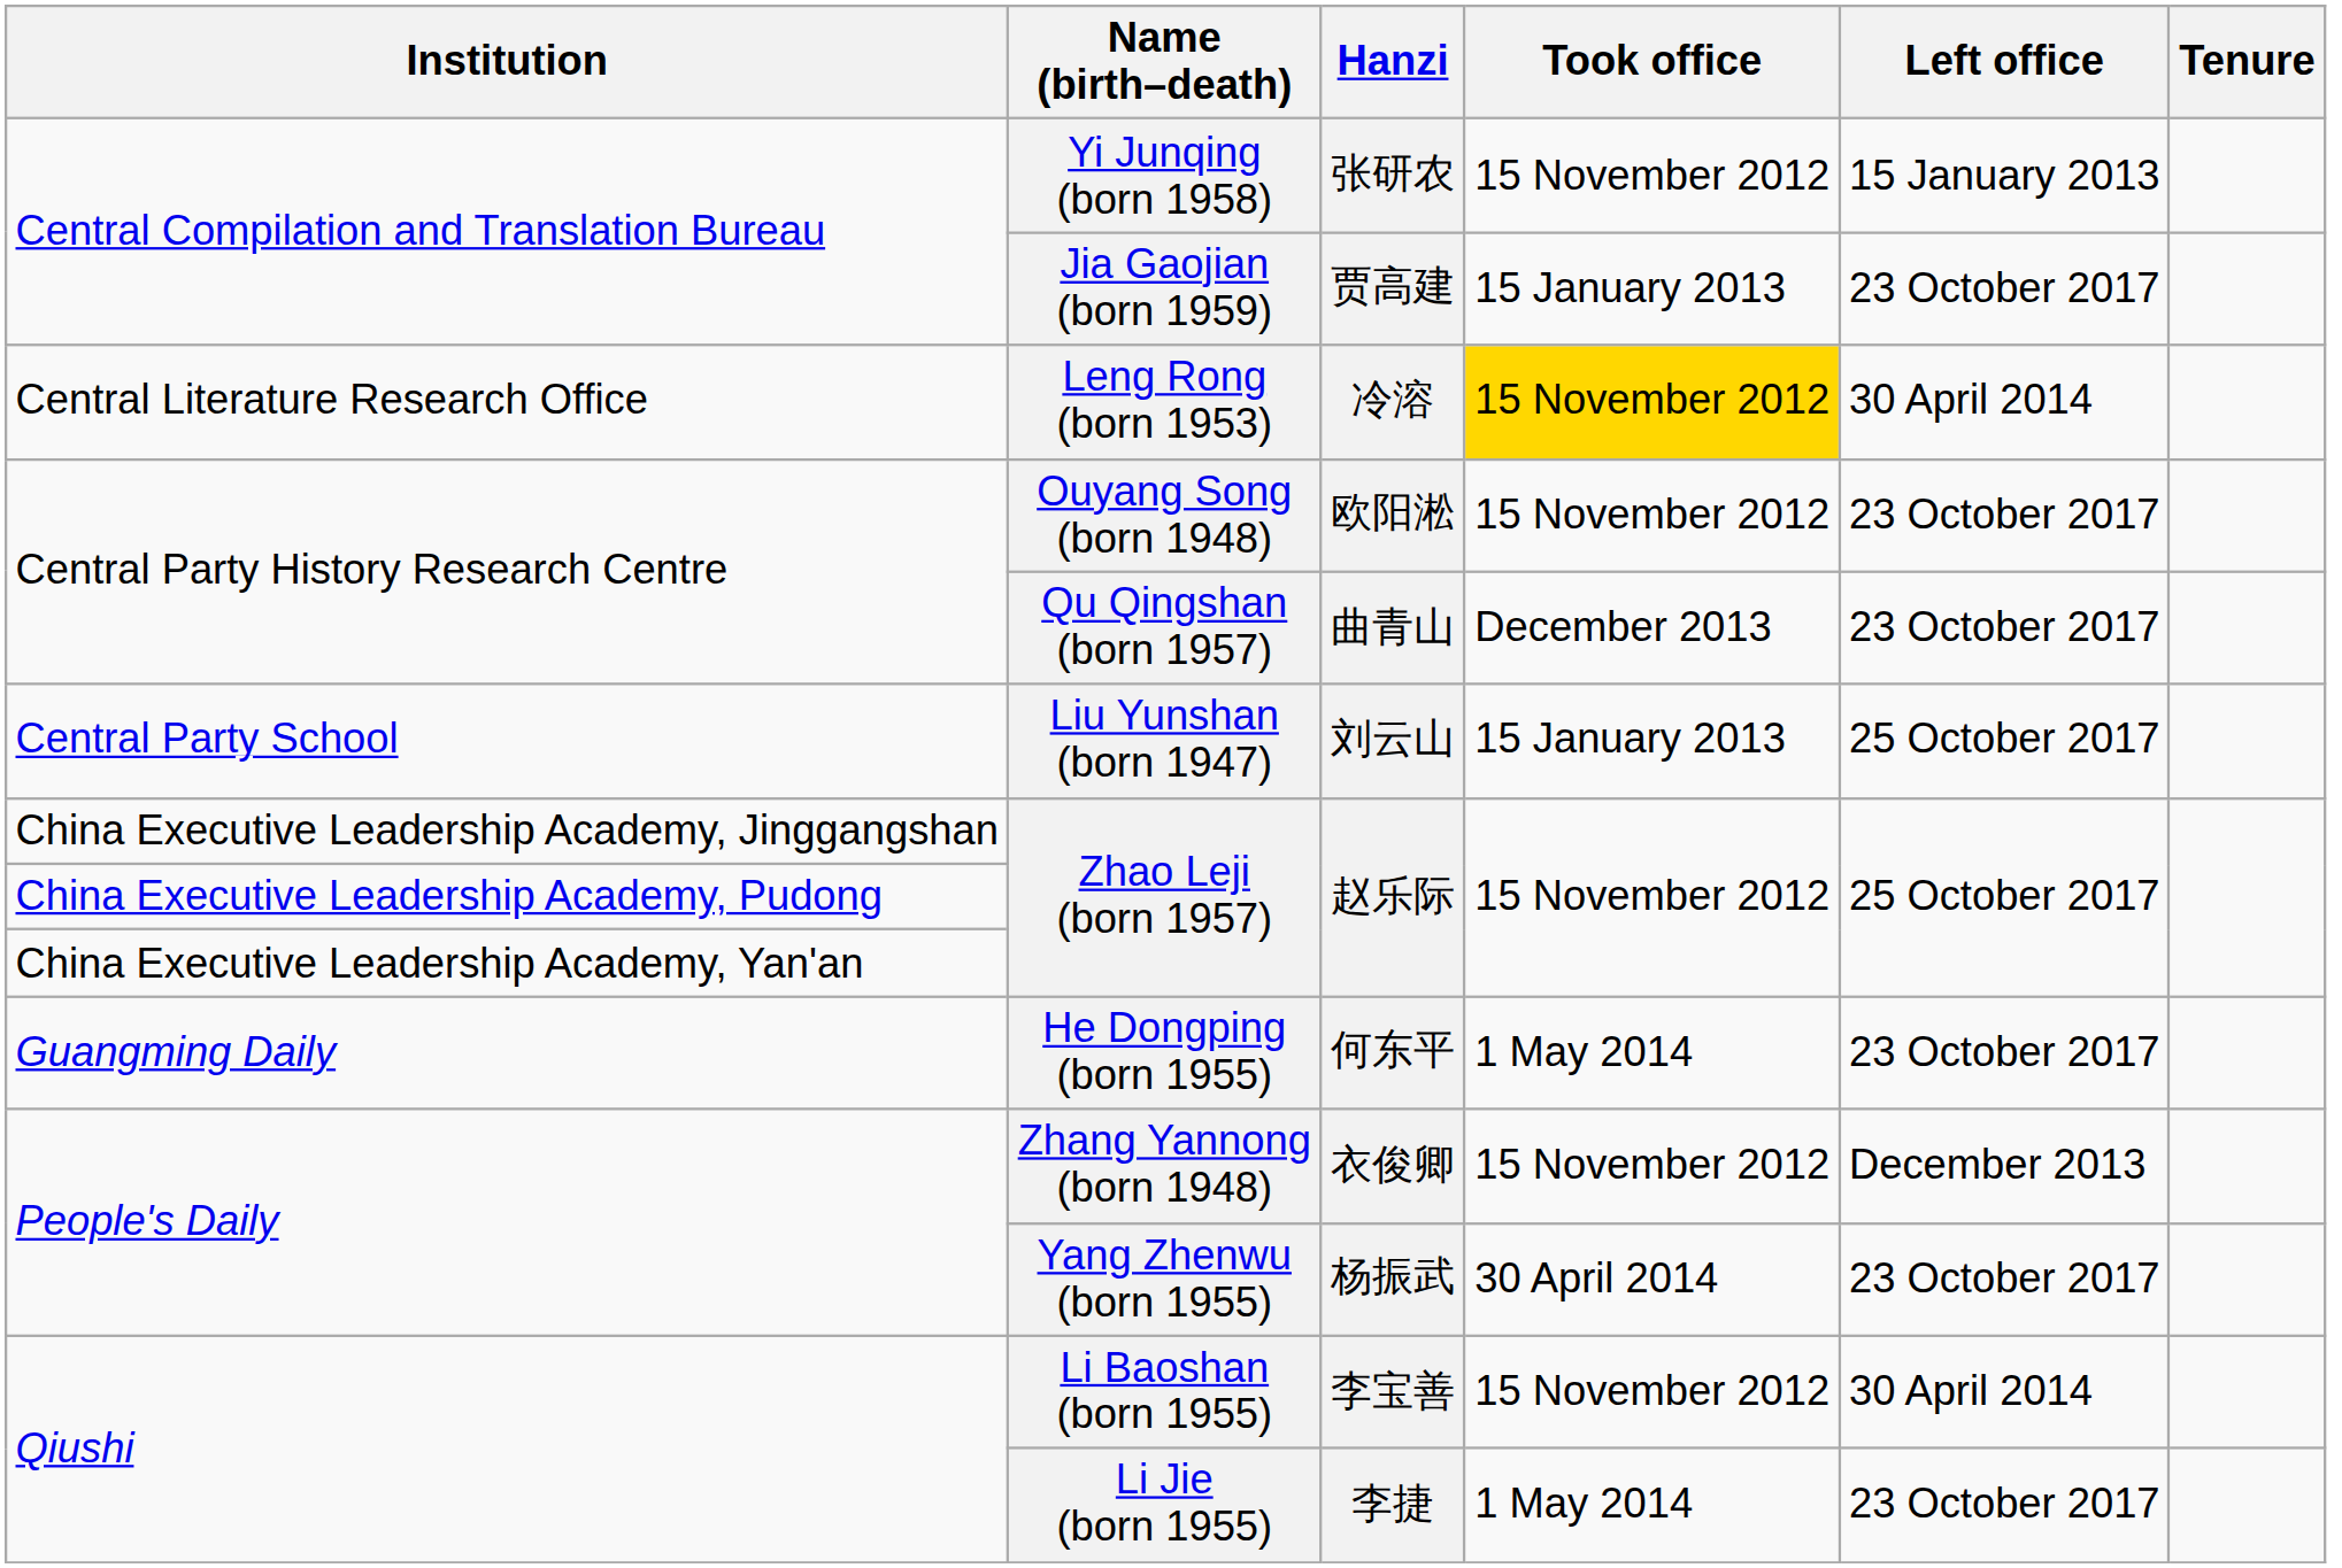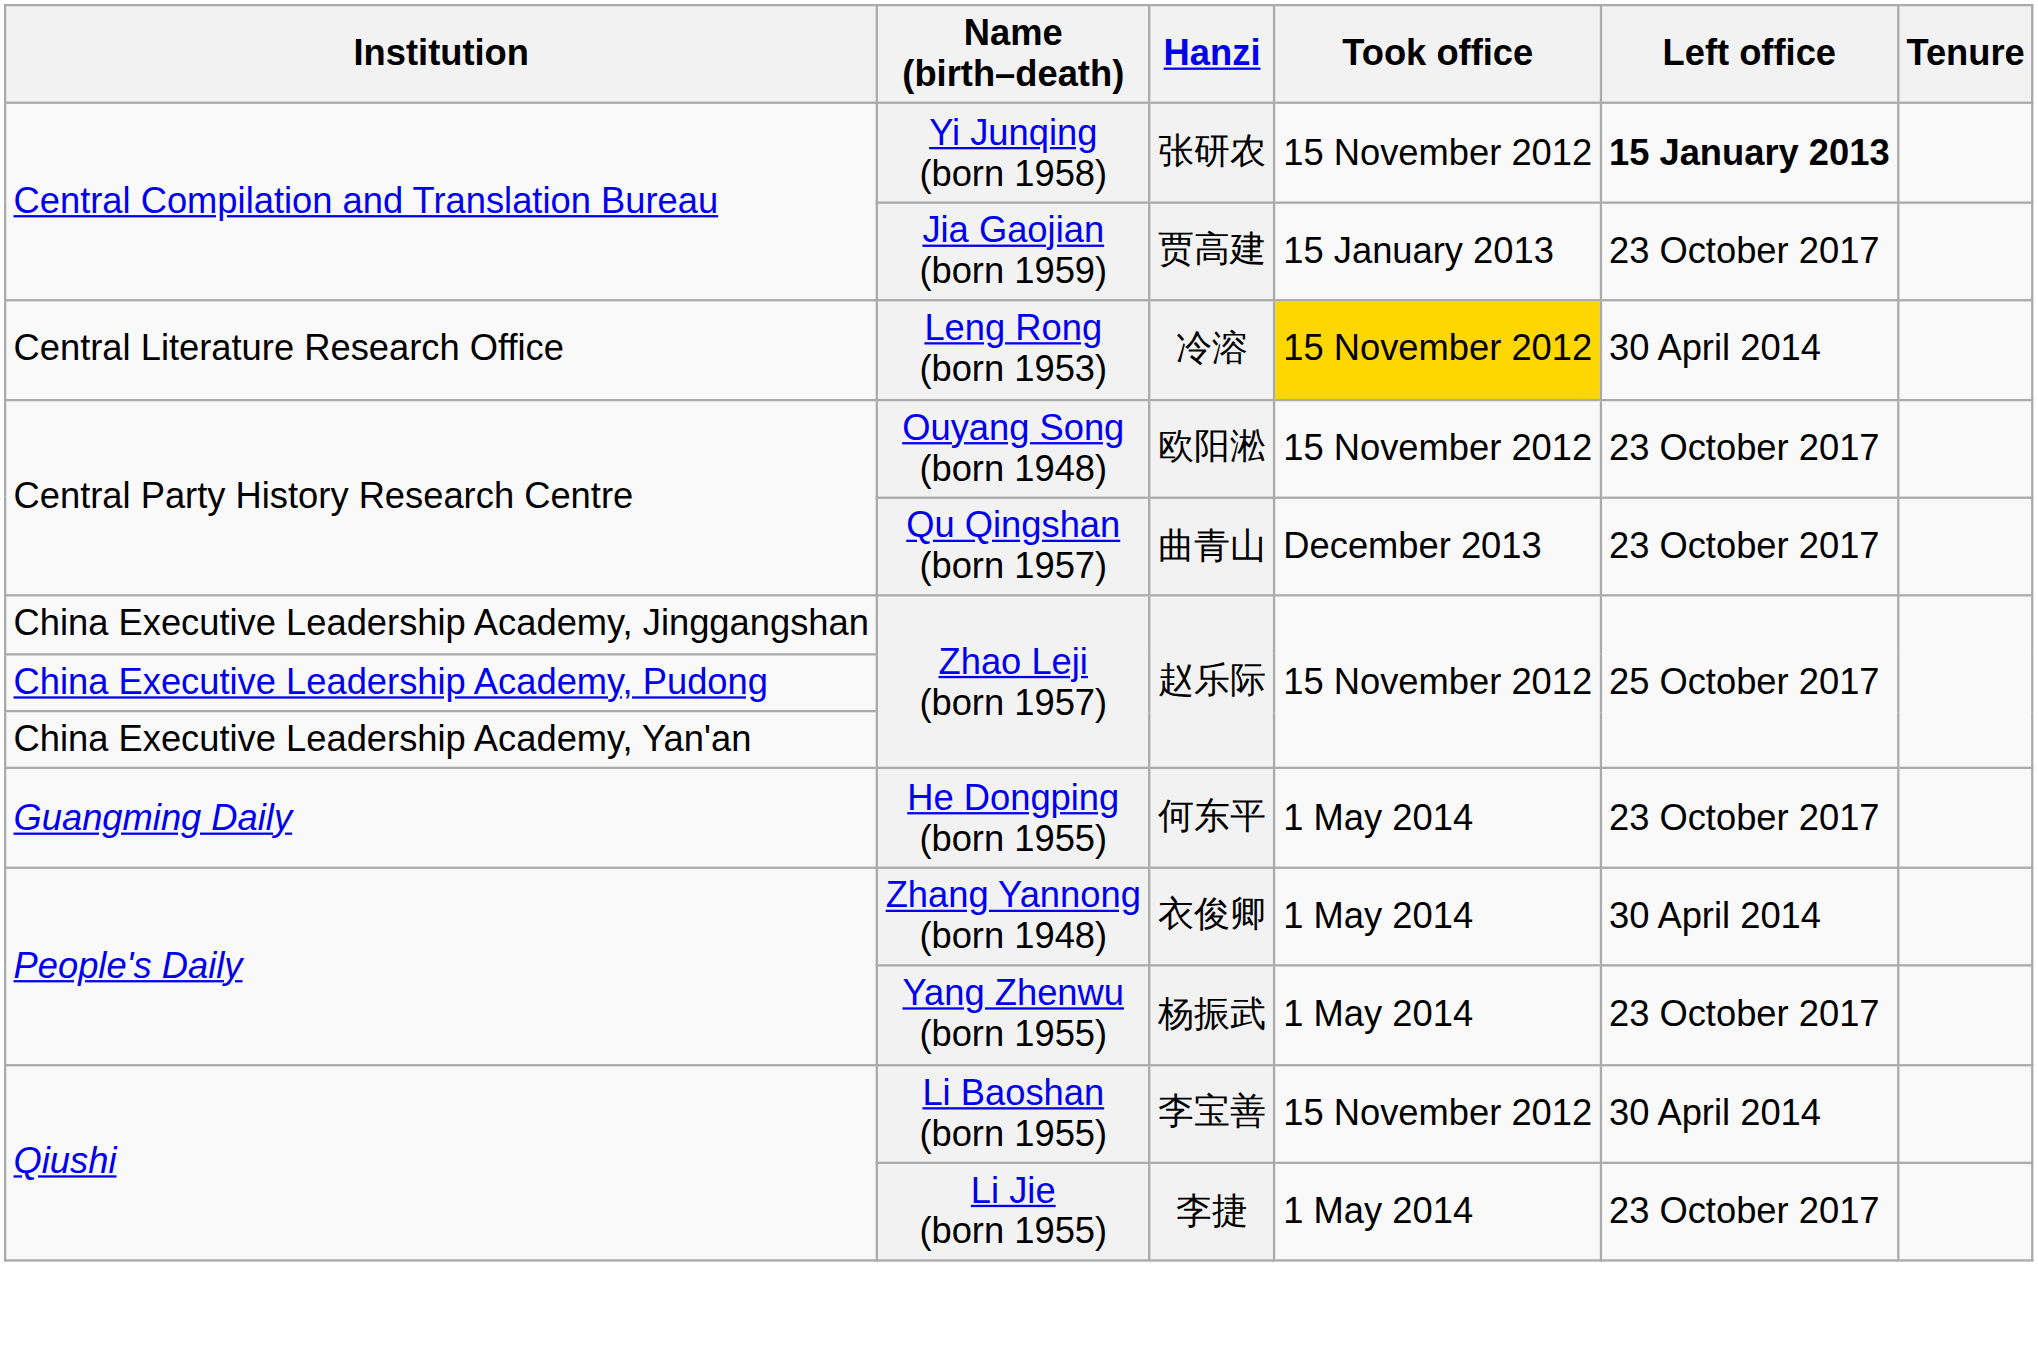Yi Junqing (born 1958) | Left office: normal -> bold
- row: Central Party School | Liu Yunshan (born 1947) | 刘云山 | 15 January 2013 | 25 October 2017
Zhang Yannong (born 1948) | Took office: 15 November 2012 -> 1 May 2014
Zhang Yannong (born 1948) | Left office: December 2013 -> 30 April 2014
Yang Zhenwu (born 1955) | Took office: 30 April 2014 -> 1 May 2014
